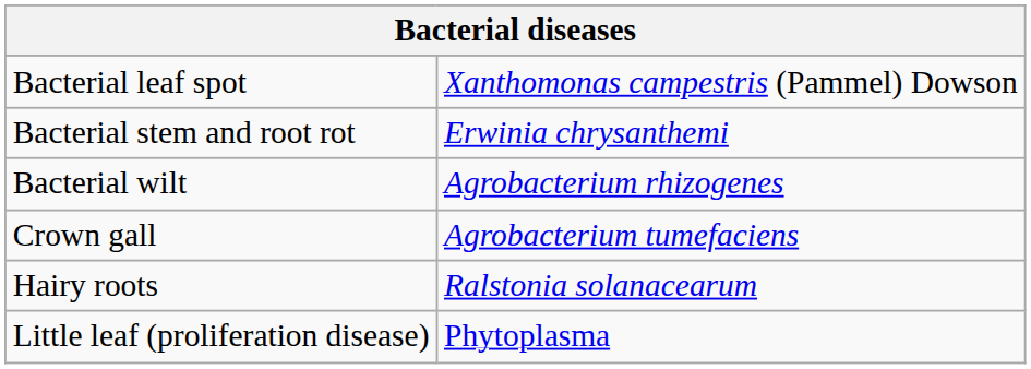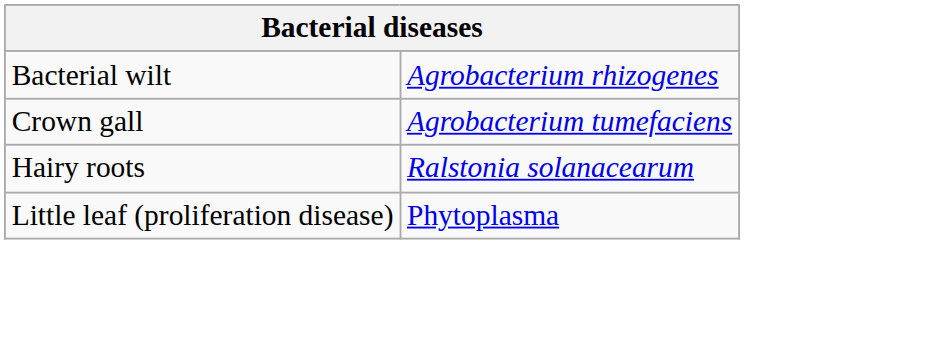- row: Bacterial leaf spot | Xanthomonas campestris (Pammel) Dowson
- row: Bacterial stem and root rot | Erwinia chrysanthemi
